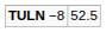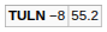TULN −8 | column 2: 52.5 -> 55.2
